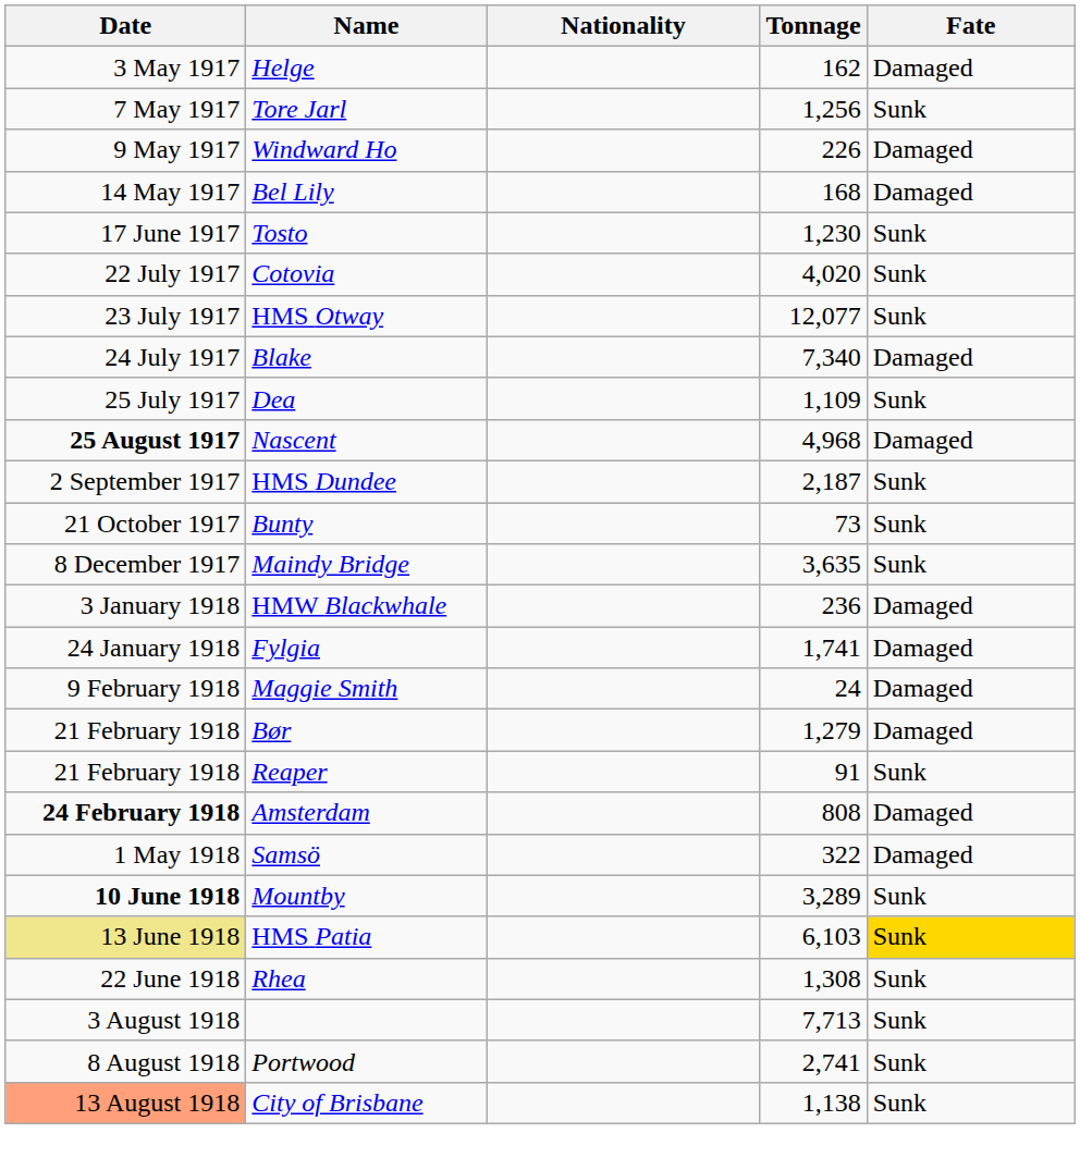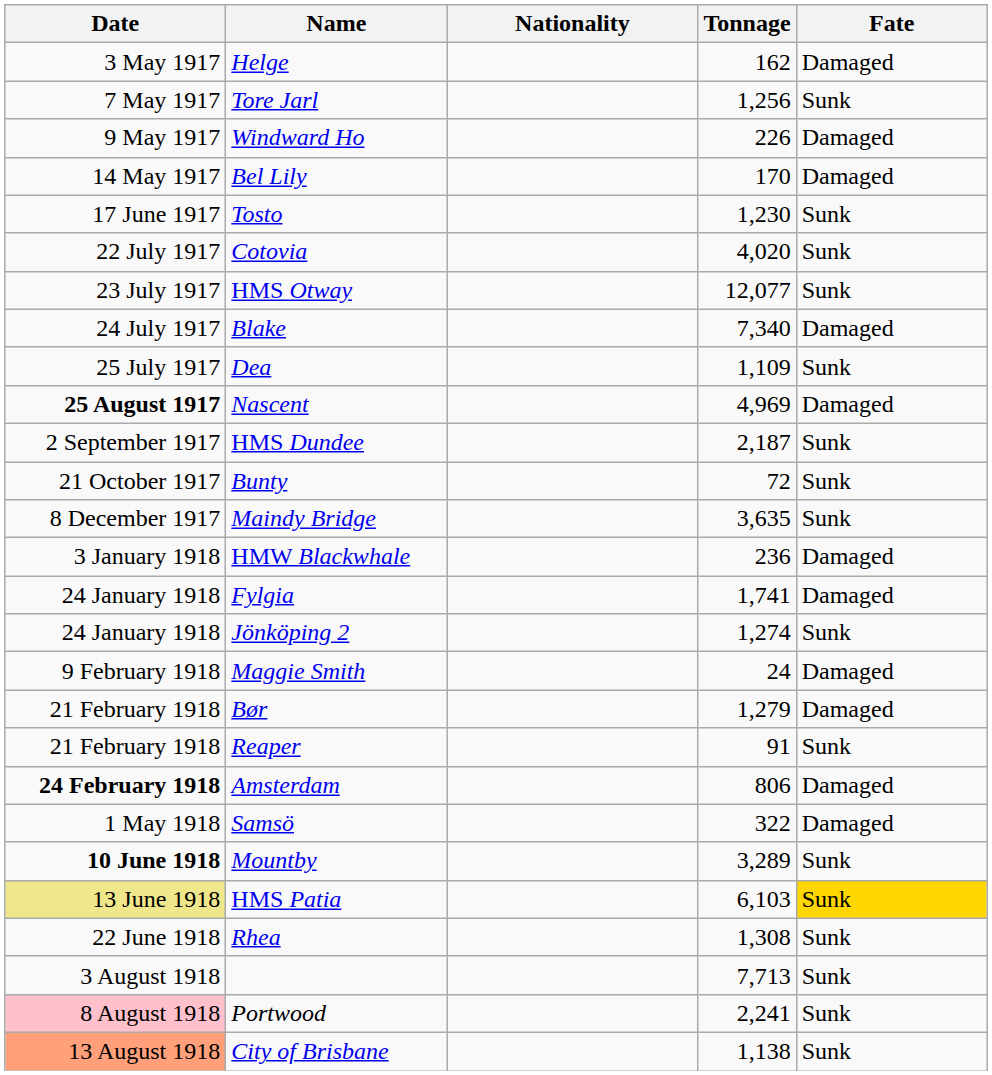Bel Lily | Tonnage: 168 -> 170
Nascent | Tonnage: 4,968 -> 4,969
Bunty | Tonnage: 73 -> 72
+ row: 24 January 1918 | Jönköping 2 | 1,274 | Sunk
Amsterdam | Tonnage: 808 -> 806
Portwood | Date: no background -> pink background
Portwood | Tonnage: 2,741 -> 2,241
